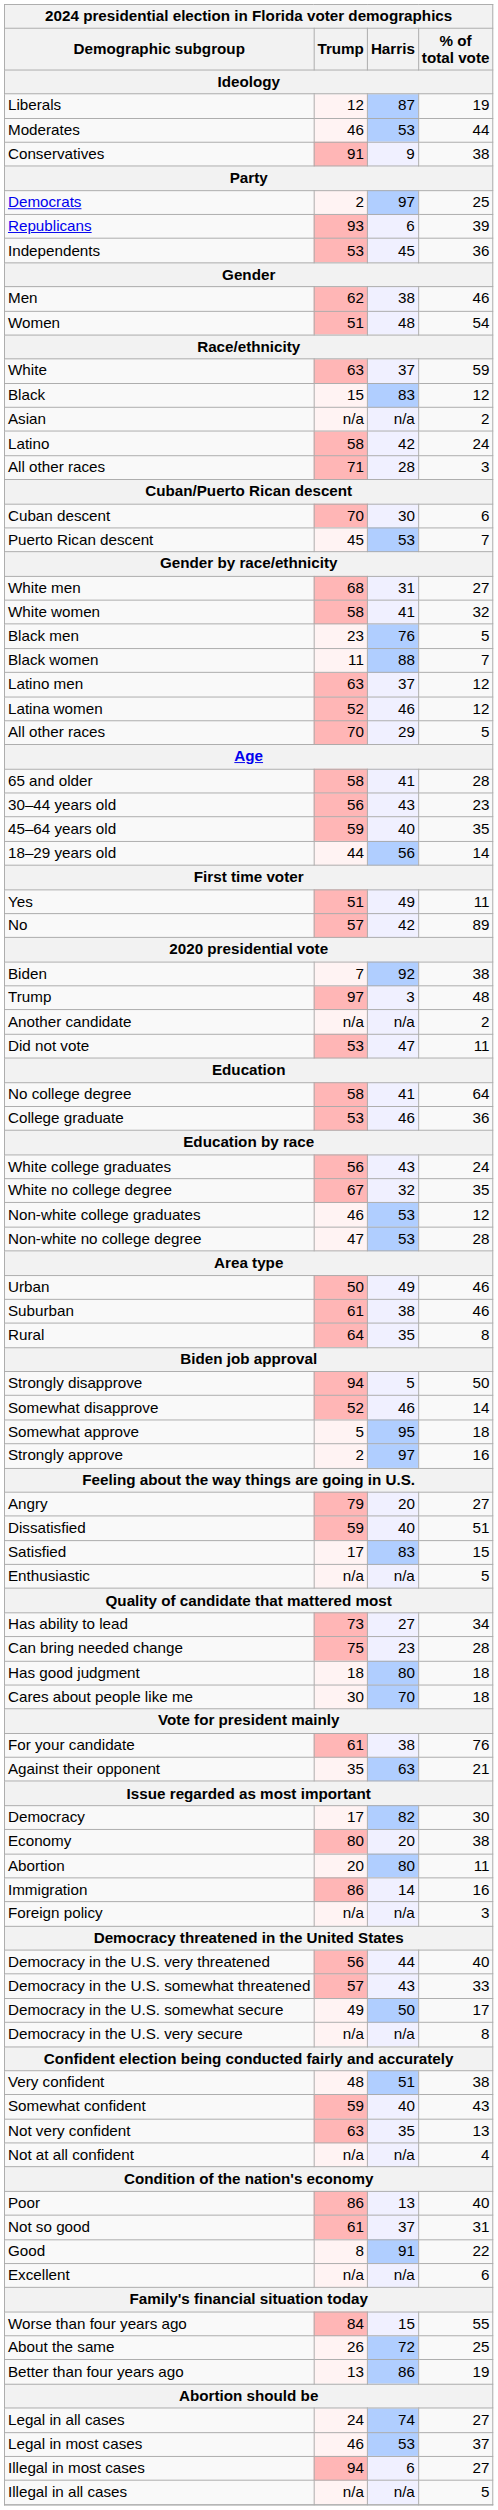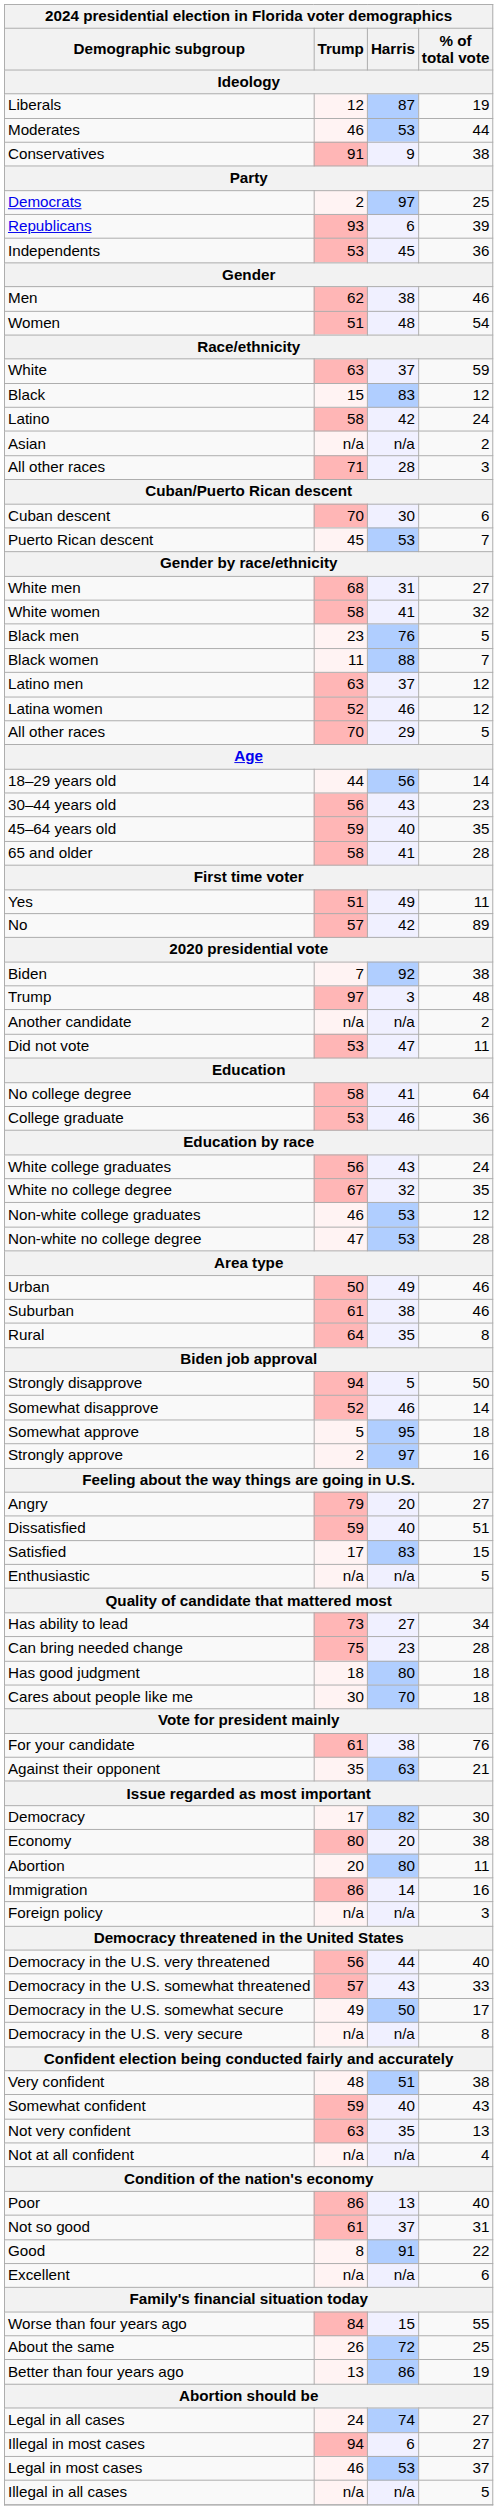rows swapped: Latino <-> Asian
rows swapped: 18–29 years old <-> 65 and older
rows swapped: Legal in most cases <-> Illegal in most cases
